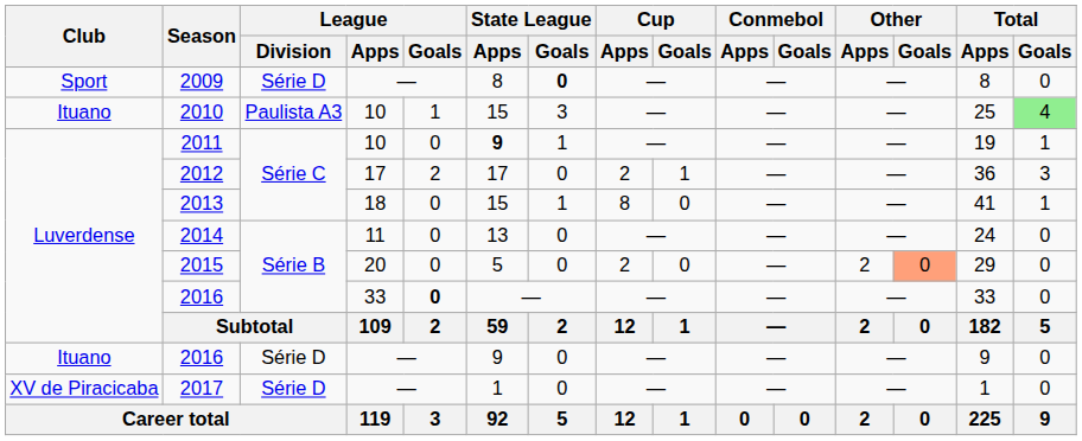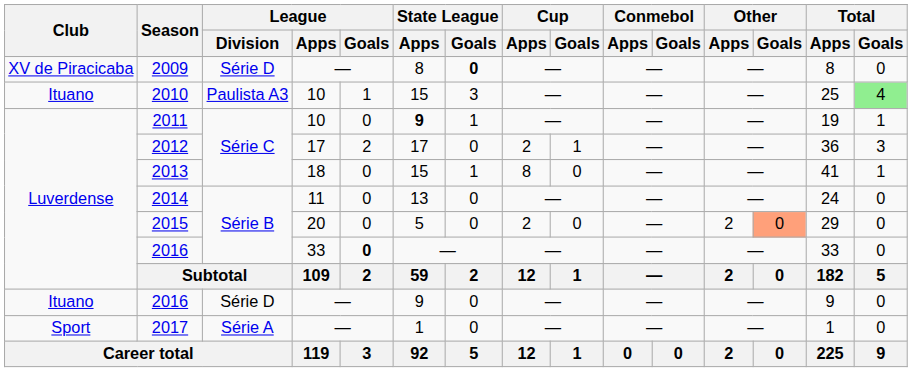2009 | Club: Sport -> XV de Piracicaba
2017 | Club: XV de Piracicaba -> Sport
2017 | League / Division: Série D -> Série A
